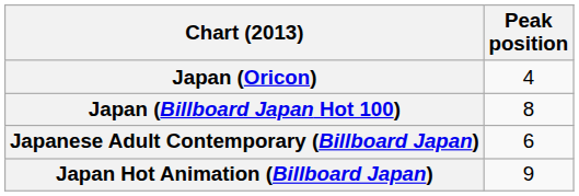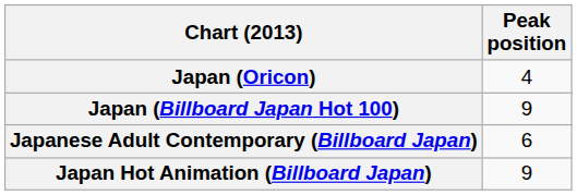Japan (Billboard Japan Hot 100) | Peak position: 8 -> 9
